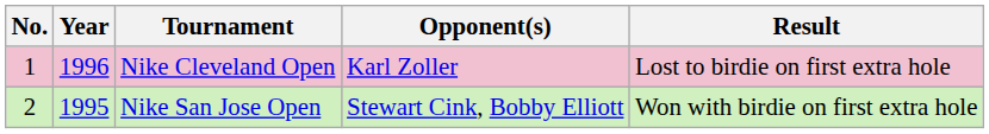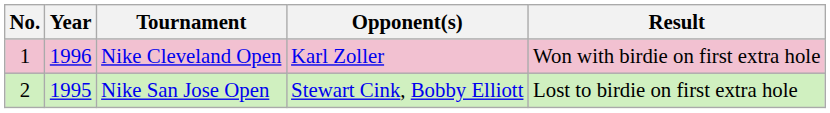Nike Cleveland Open | Result: Lost to birdie on first extra hole -> Won with birdie on first extra hole
Nike San Jose Open | Result: Won with birdie on first extra hole -> Lost to birdie on first extra hole
